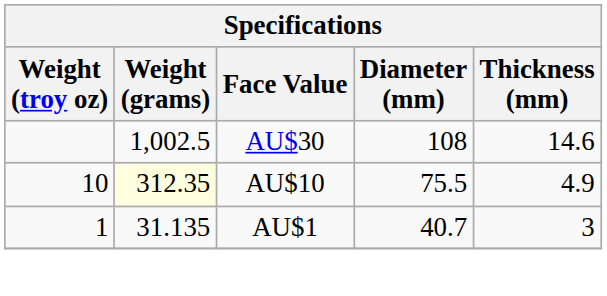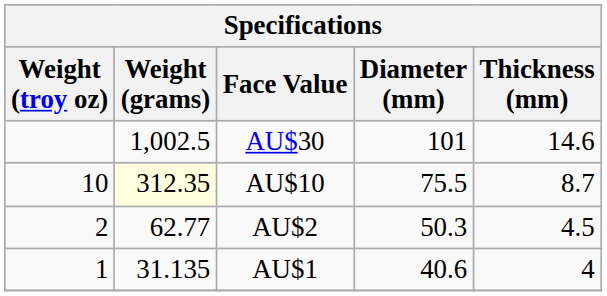AU$30 | Diameter (mm): 108 -> 101
AU$10 | Thickness (mm): 4.9 -> 8.7
+ row: 2 | 62.77 | AU$2 | 50.3 | 4.5
AU$1 | Diameter (mm): 40.7 -> 40.6
AU$1 | Thickness (mm): 3 -> 4
